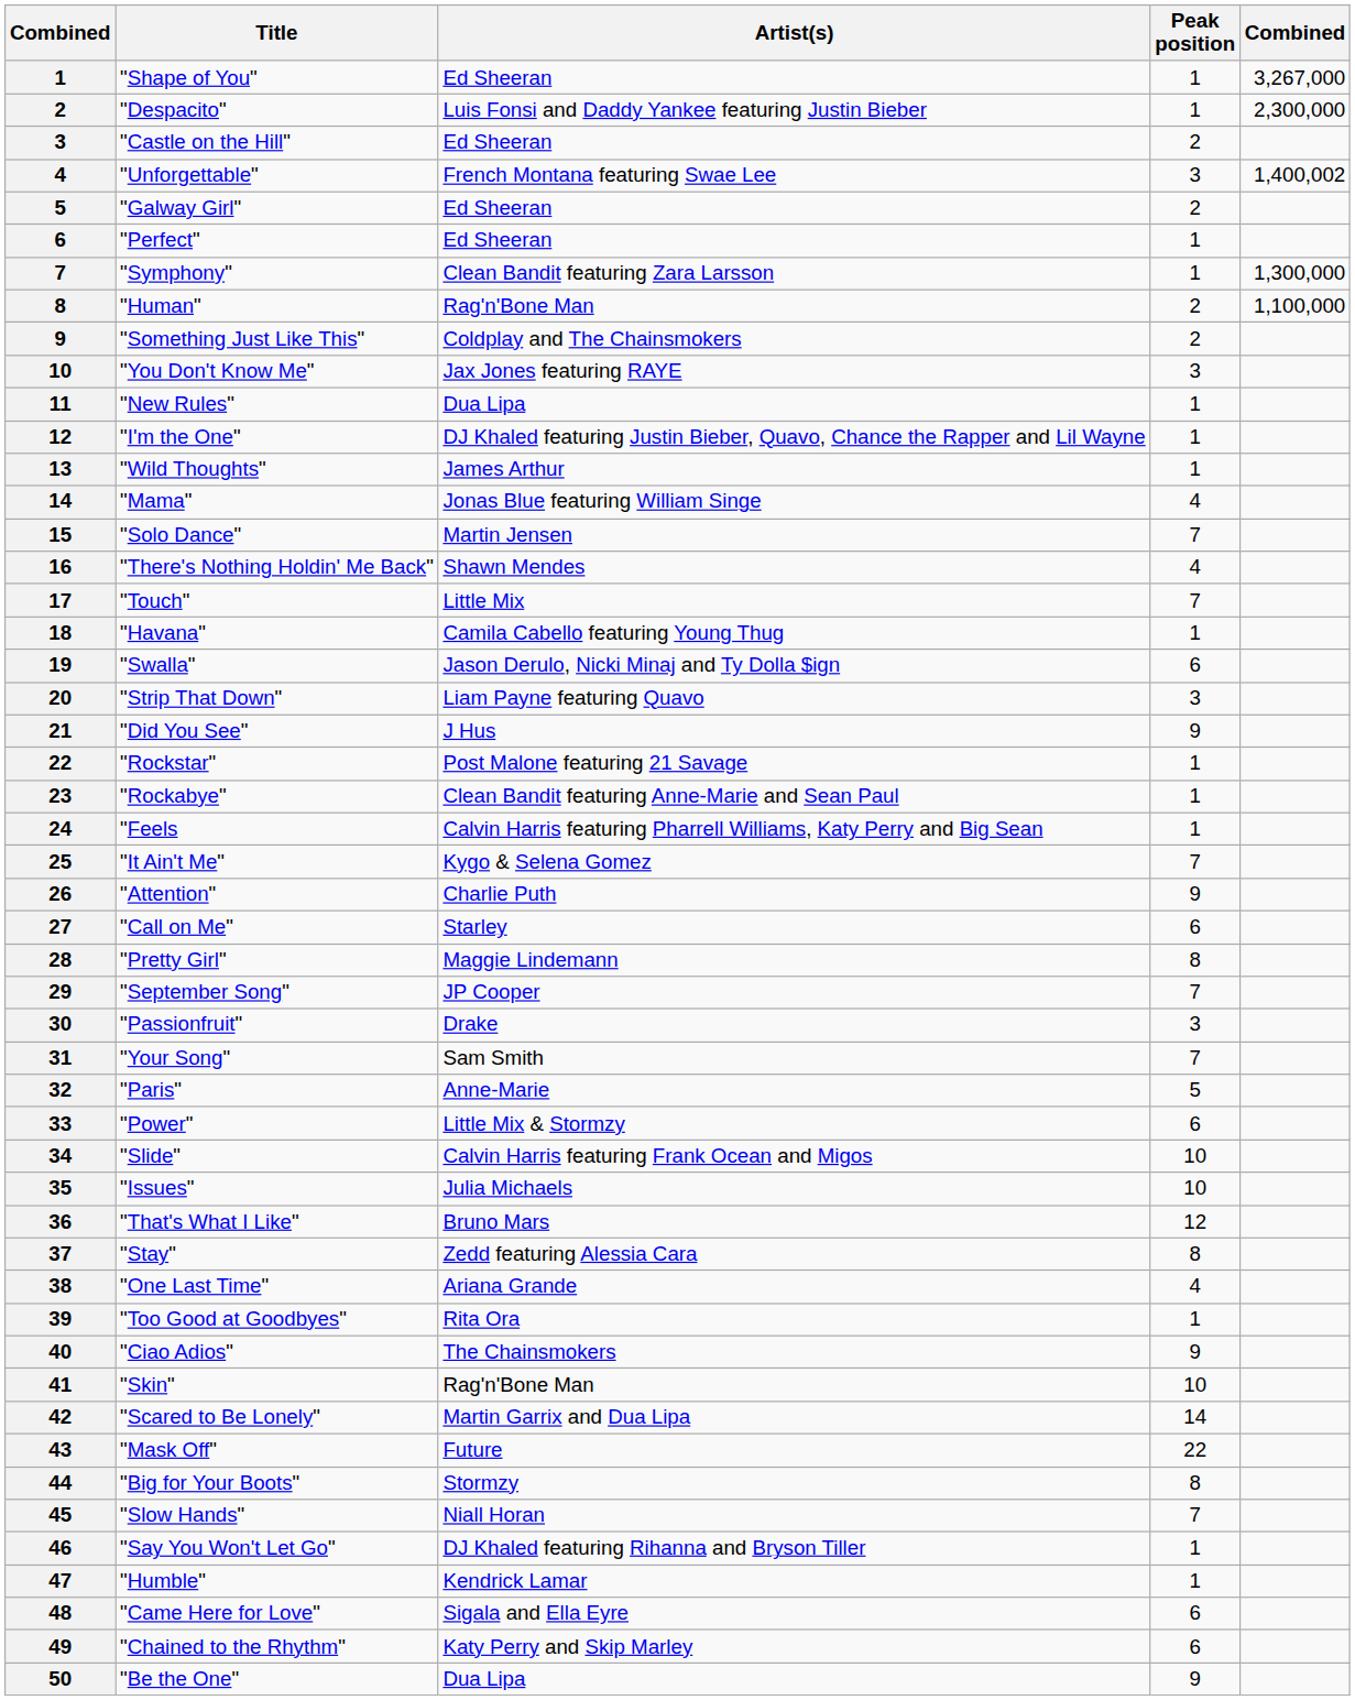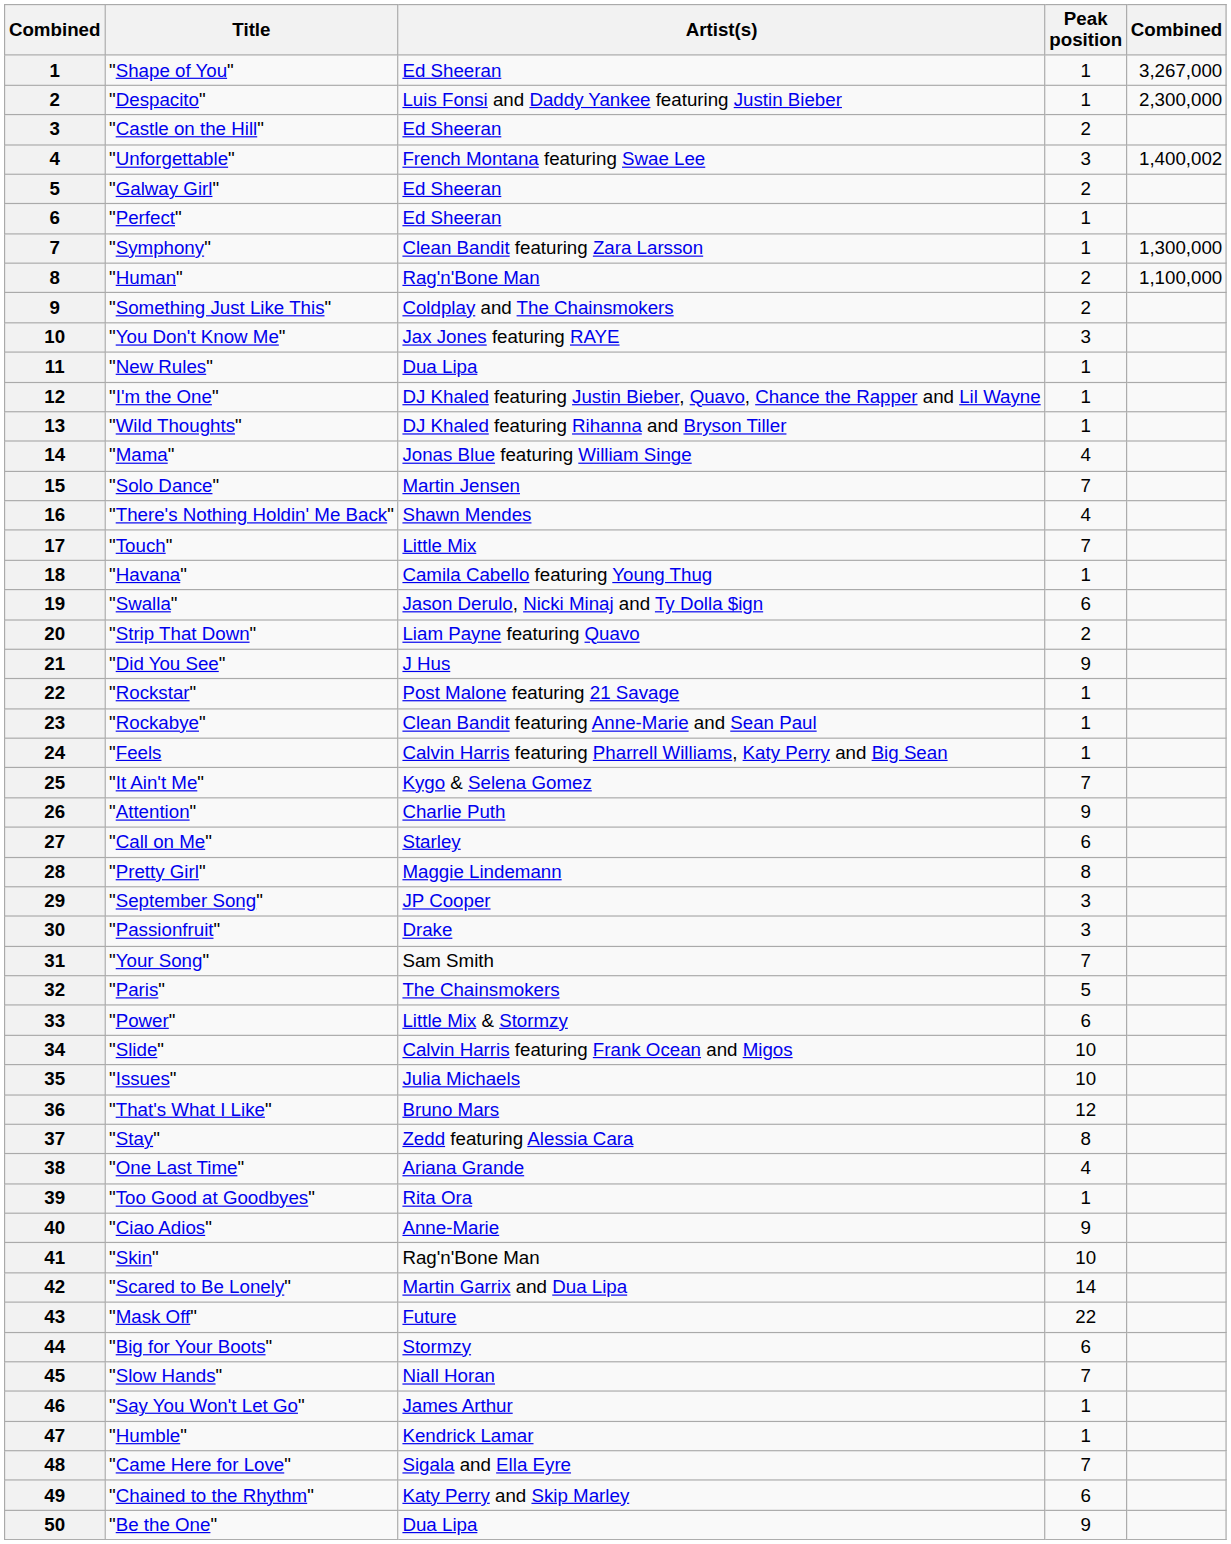"Wild Thoughts" | Artist(s): James Arthur -> DJ Khaled featuring Rihanna and Bryson Tiller
"Strip That Down" | Peak position: 3 -> 2
"September Song" | Peak position: 7 -> 3
"Paris" | Artist(s): Anne-Marie -> The Chainsmokers
"Ciao Adios" | Artist(s): The Chainsmokers -> Anne-Marie
"Big for Your Boots" | Peak position: 8 -> 6
"Say You Won't Let Go" | Artist(s): DJ Khaled featuring Rihanna and Bryson Tiller -> James Arthur
"Came Here for Love" | Peak position: 6 -> 7
